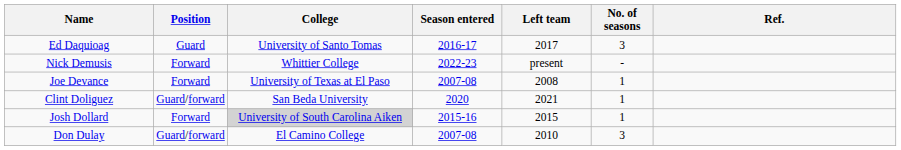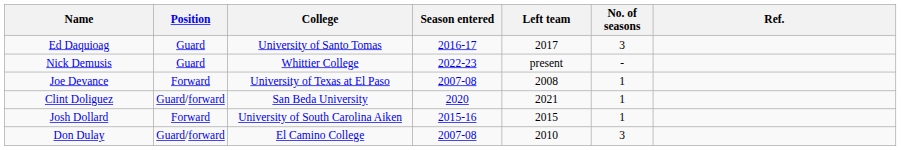Nick Demusis | Position: Forward -> Guard
Josh Dollard | College: lightgrey background -> no background
